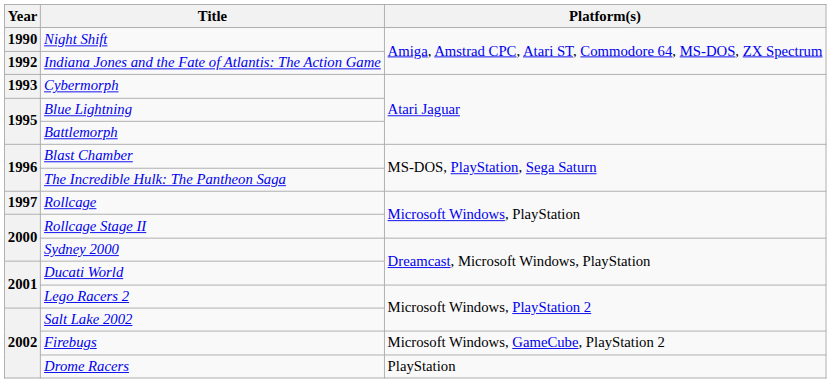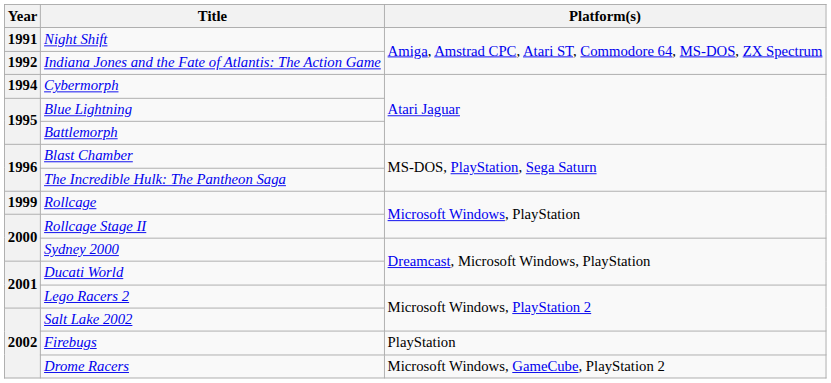Night Shift | Year: 1990 -> 1991
Cybermorph | Year: 1993 -> 1994
Rollcage | Year: 1997 -> 1999
Firebugs | Platform(s): Microsoft Windows, GameCube, PlayStation 2 -> PlayStation
Drome Racers | Platform(s): PlayStation -> Microsoft Windows, GameCube, PlayStation 2
